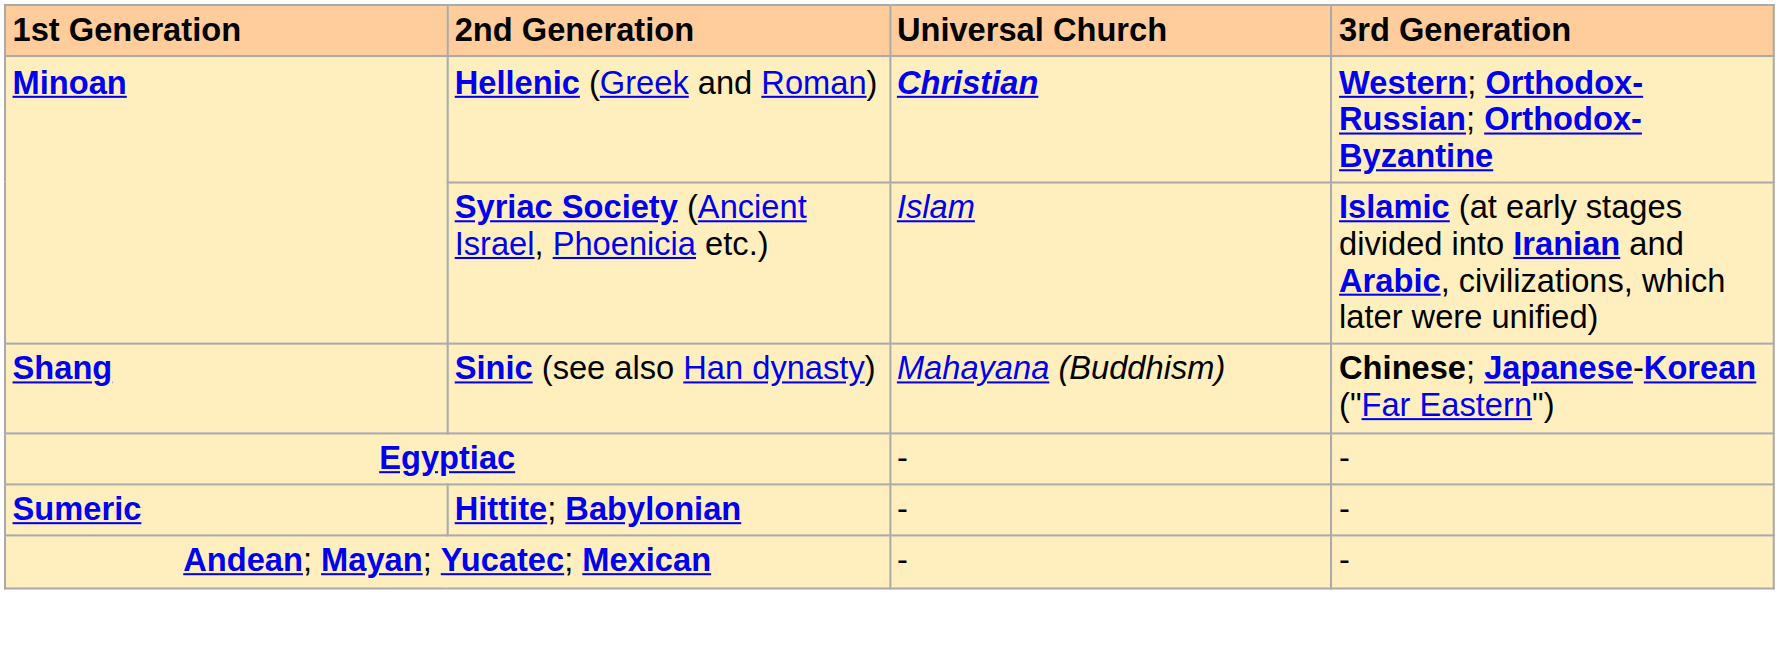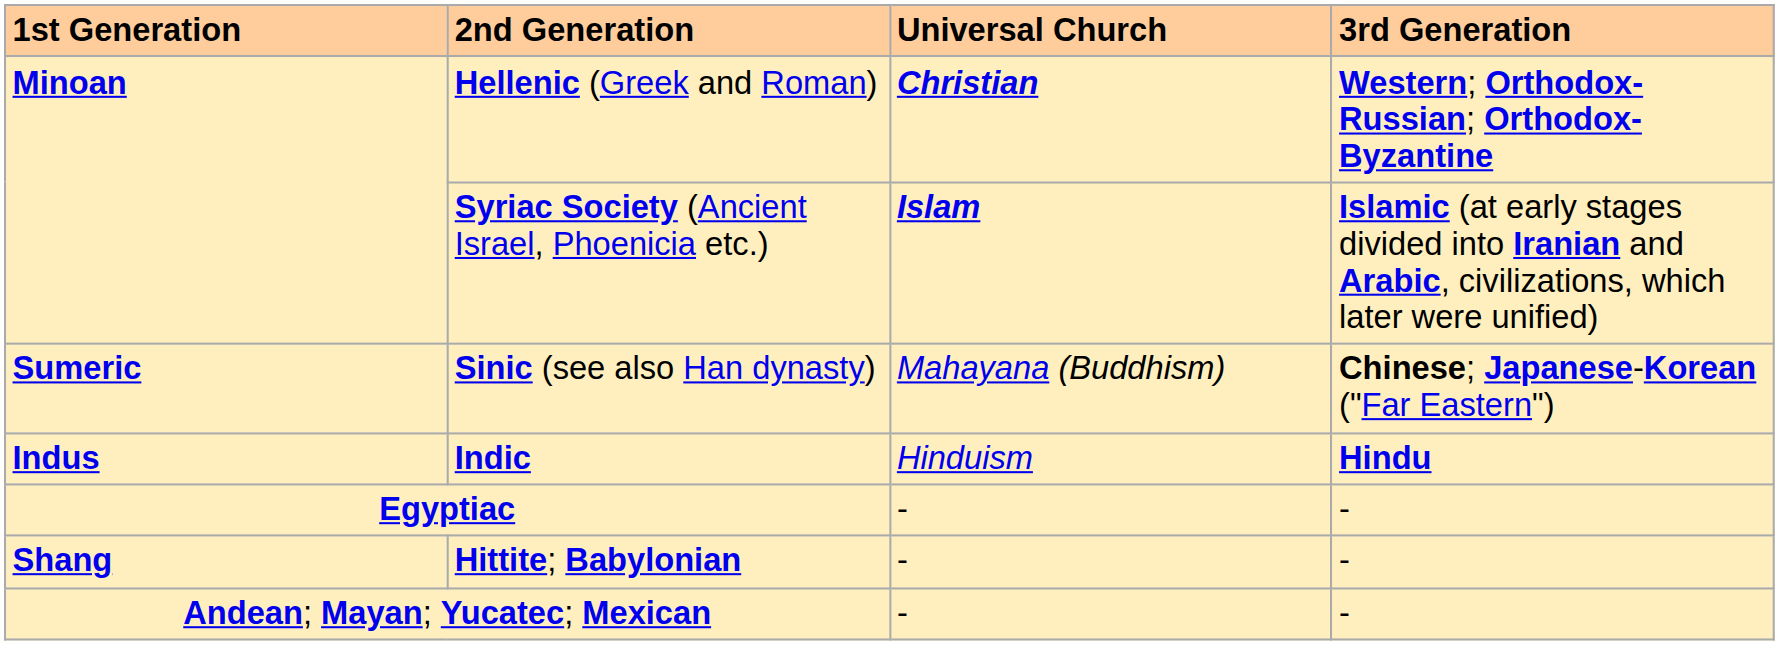Syriac Society (Ancient Israel, Phoenicia etc.) | Universal Church: normal -> bold
Sinic (see also Han dynasty) | 1st Generation: Shang -> Sumeric
+ row: Indus | Indic | Hinduism | Hindu
Hittite; Babylonian | 1st Generation: Sumeric -> Shang
